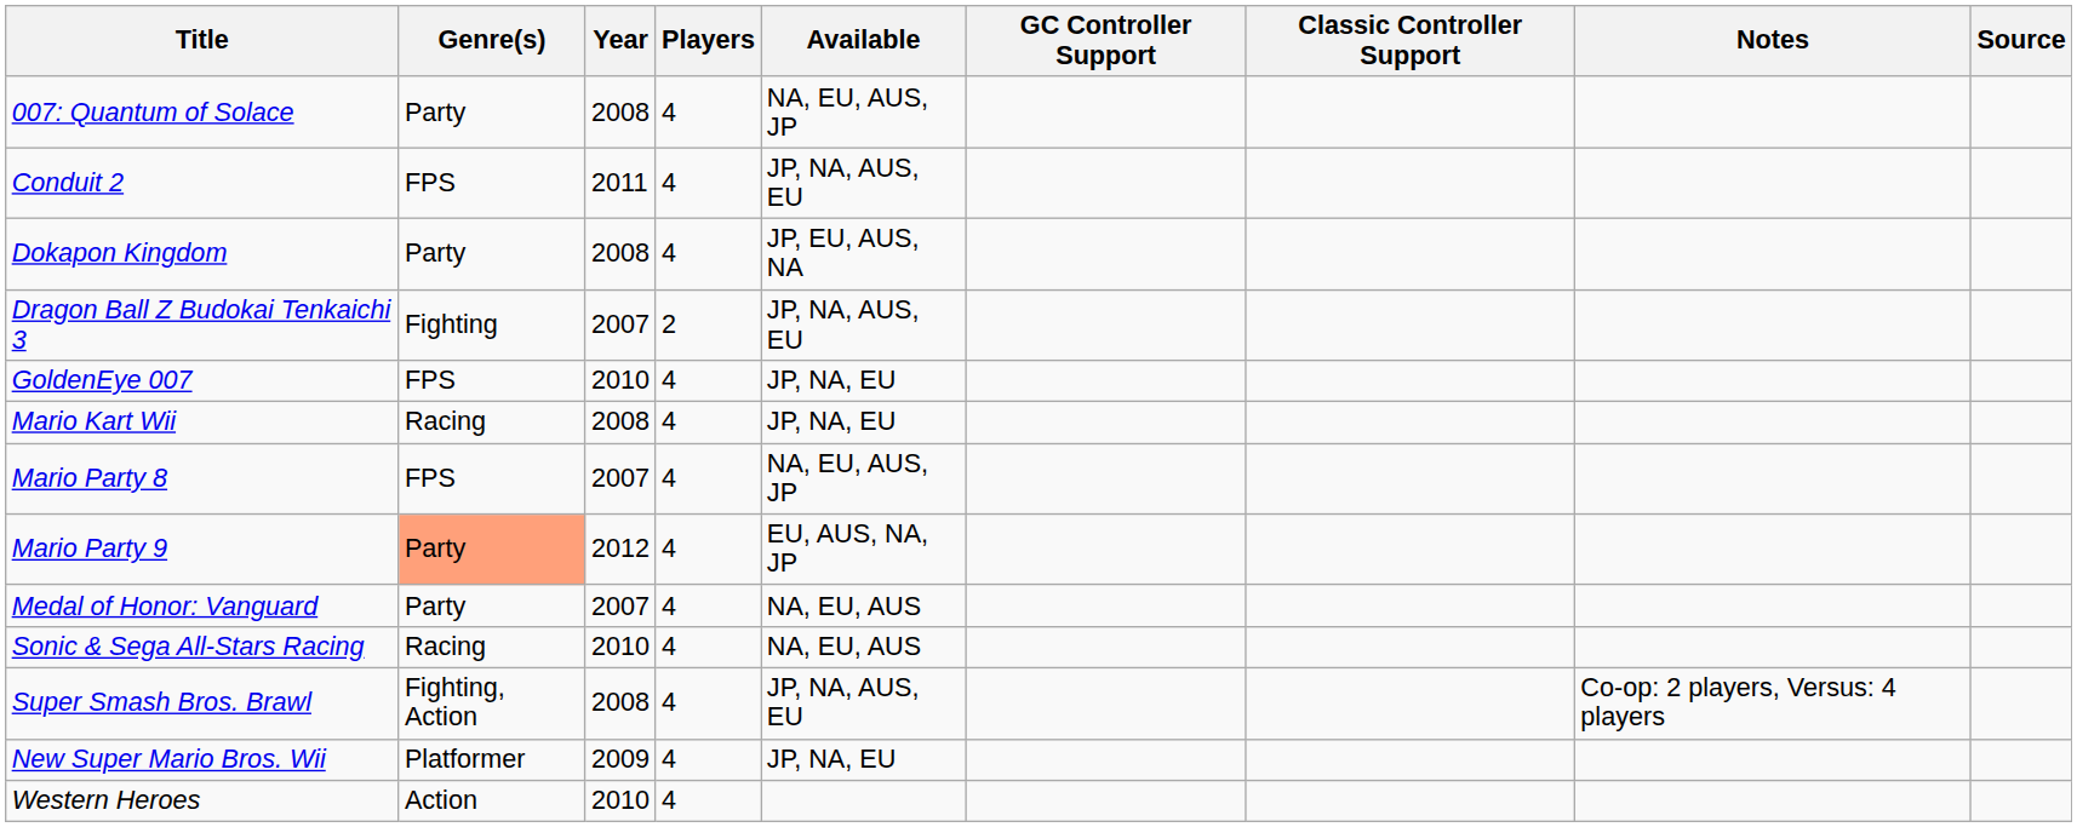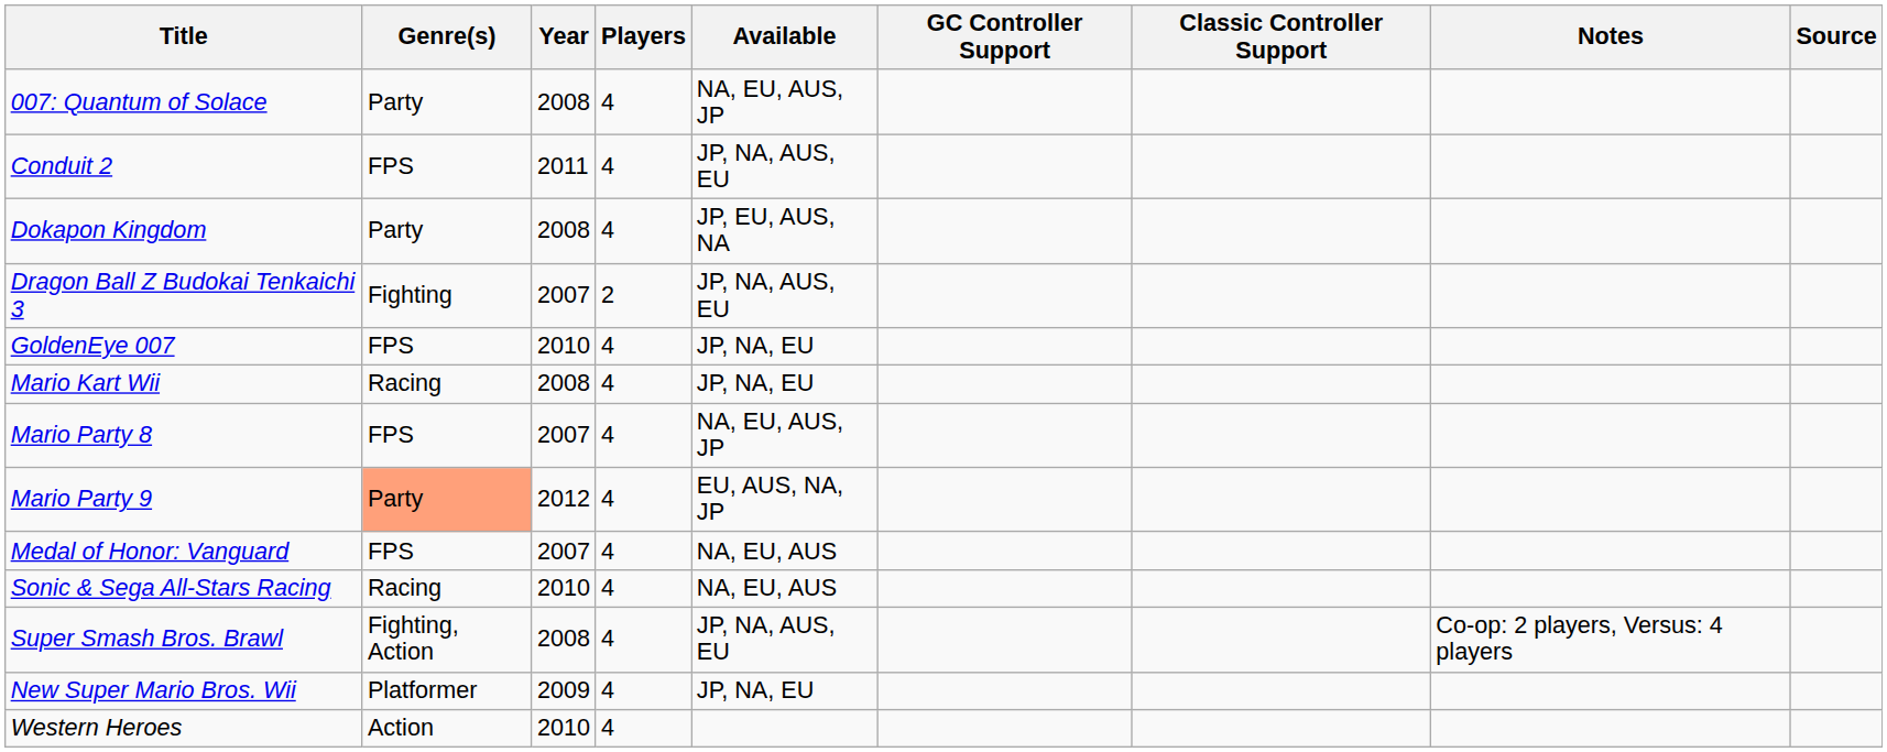Medal of Honor: Vanguard | Genre(s): Party -> FPS
